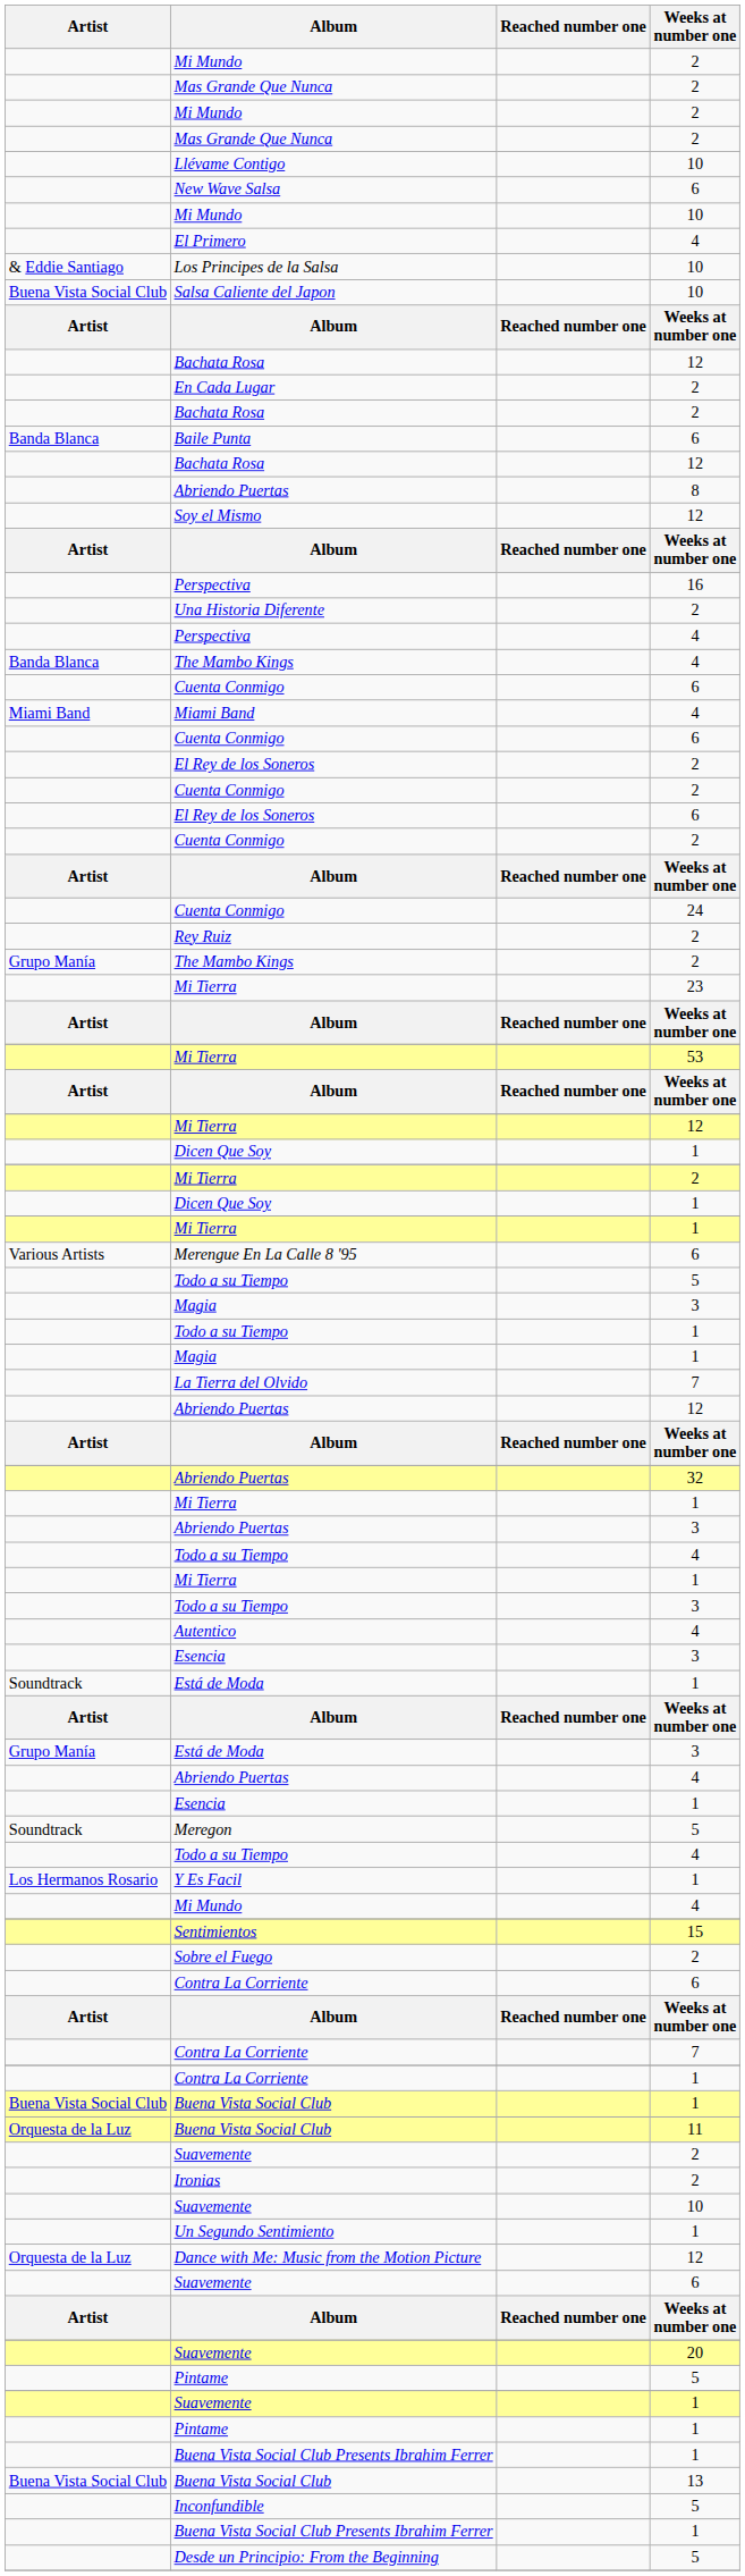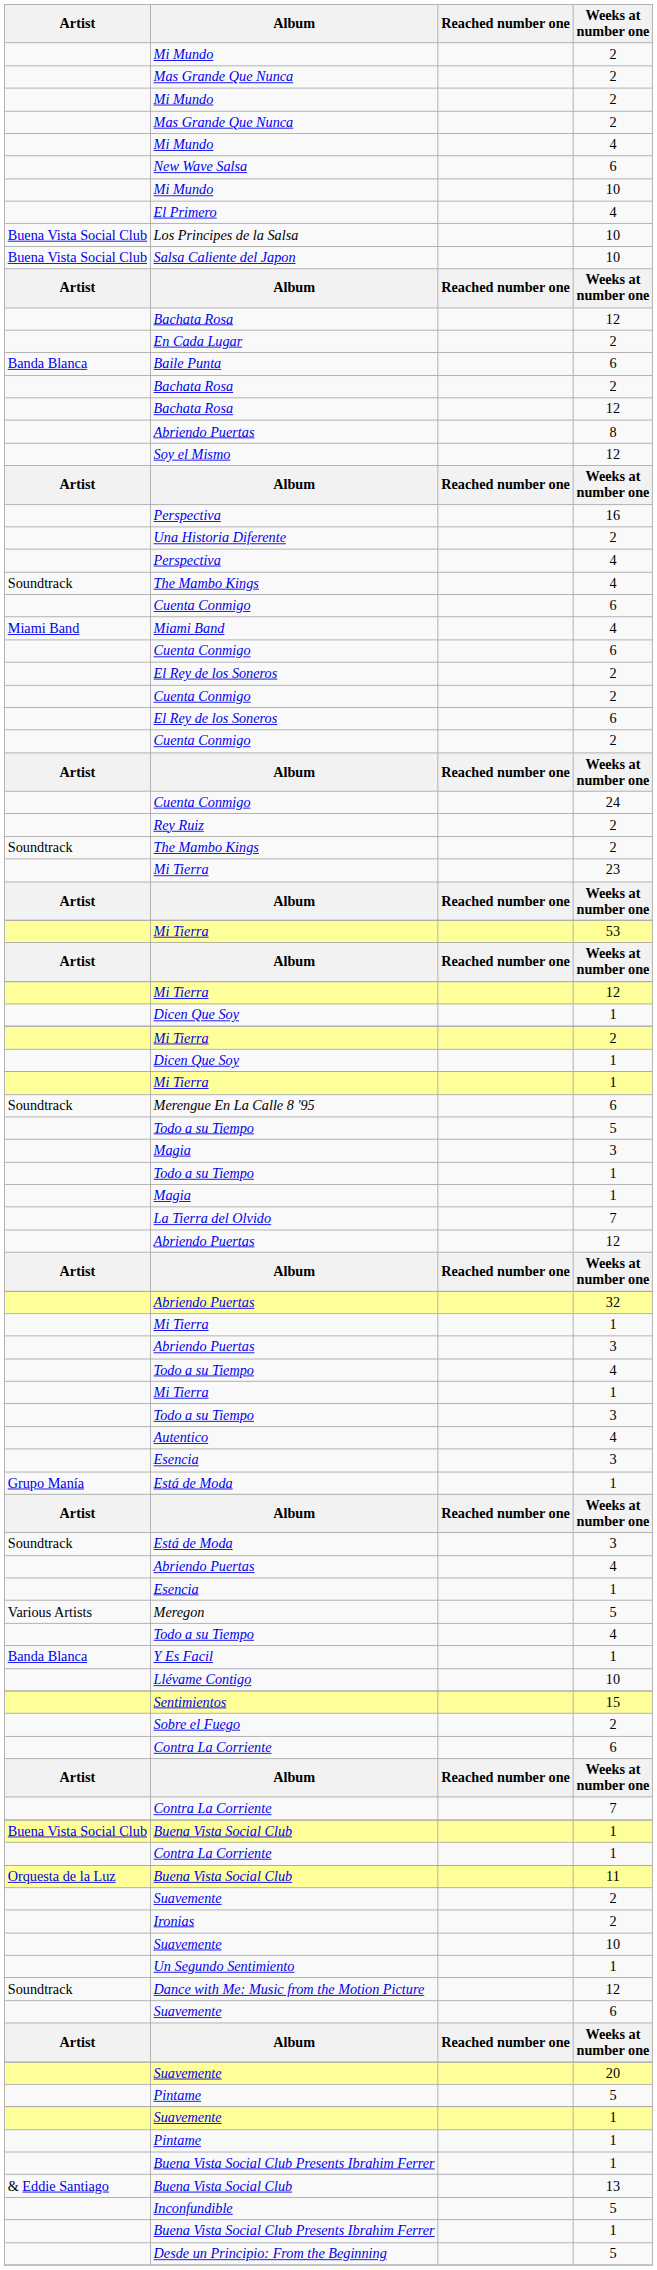rows swapped: Mi Mundo / 4 <-> Llévame Contigo
Los Principes de la Salsa | Artist: & Eddie Santiago -> Buena Vista Social Club
rows swapped: Bachata Rosa / 2 <-> Baile Punta
The Mambo Kings / 4 | Artist: Banda Blanca -> Soundtrack
The Mambo Kings / 2 | Artist: Grupo Manía -> Soundtrack
Merengue En La Calle 8 '95 | Artist: Various Artists -> Soundtrack
Está de Moda / 1 | Artist: Soundtrack -> Grupo Manía
Está de Moda / 3 | Artist: Grupo Manía -> Soundtrack
Meregon | Artist: Soundtrack -> Various Artists
Y Es Facil | Artist: Los Hermanos Rosario -> Banda Blanca
rows swapped: Buena Vista Social Club / 1 <-> Contra La Corriente / 1
Dance with Me: Music from the Motion Picture | Artist: Orquesta de la Luz -> Soundtrack
Buena Vista Social Club / 13 | Artist: Buena Vista Social Club -> & Eddie Santiago
